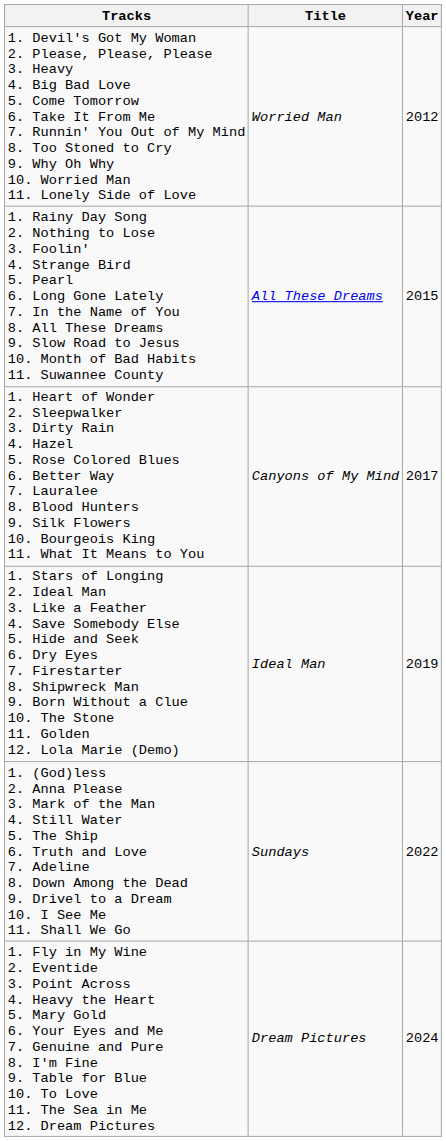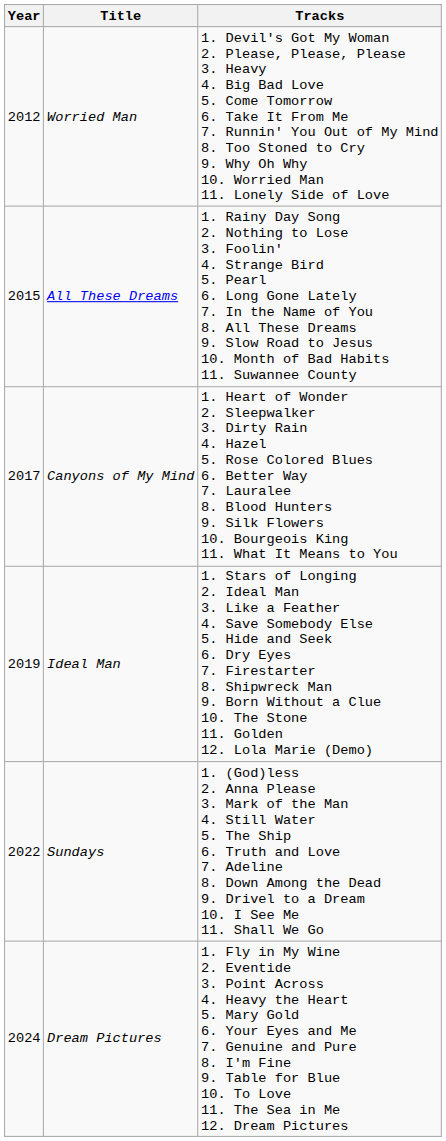columns swapped: Year <-> Tracks
